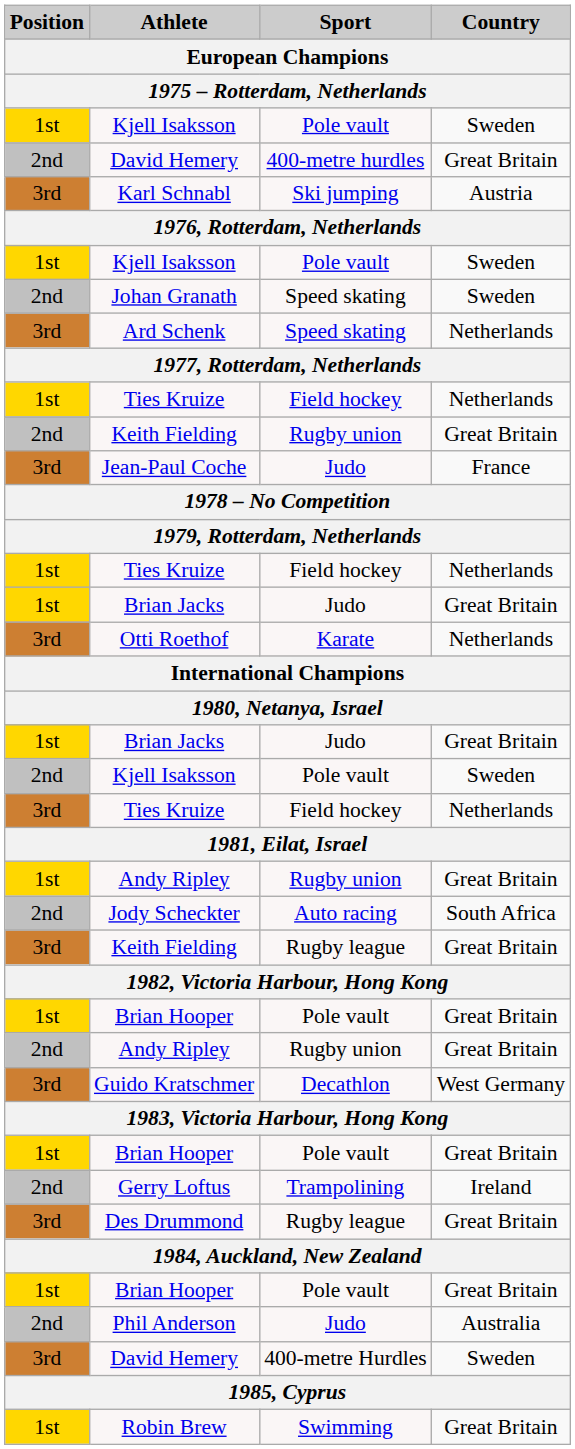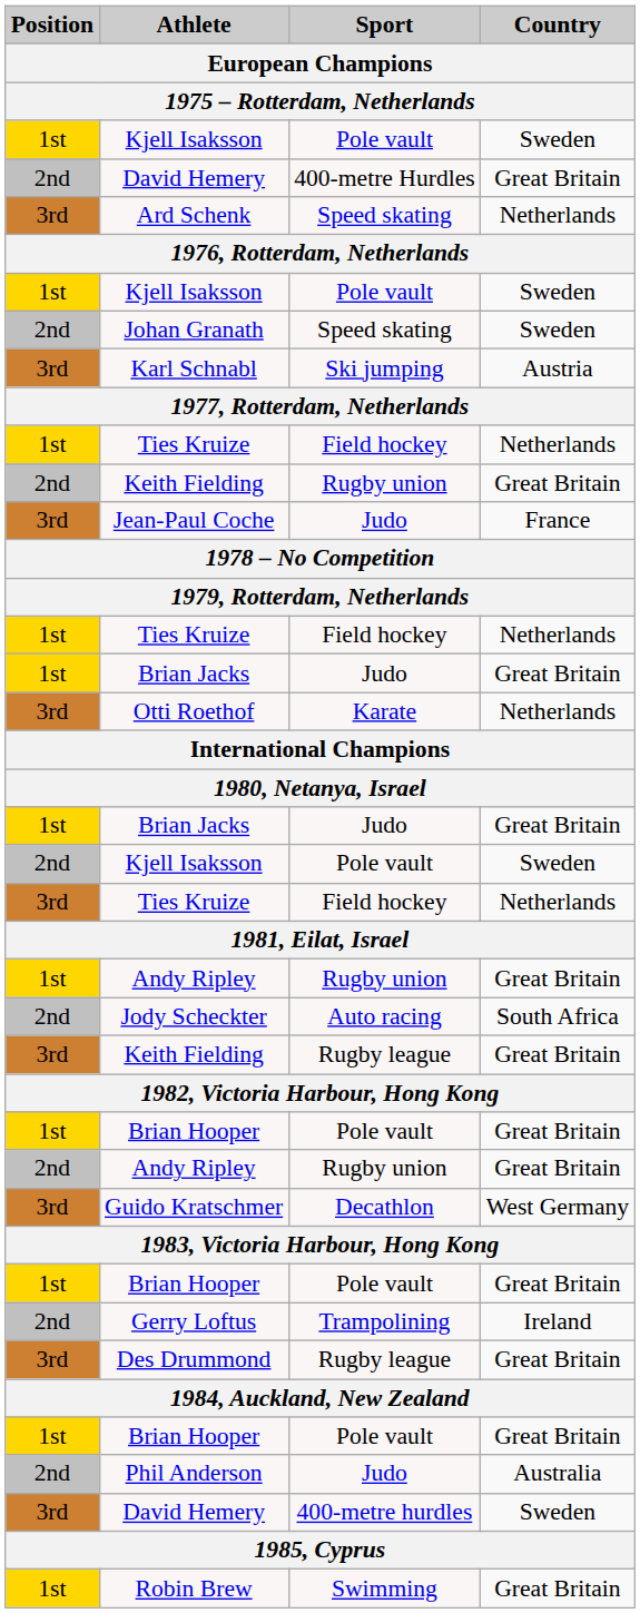2nd / David Hemery | Sport: 400-metre hurdles -> 400-metre Hurdles
rows swapped: Ard Schenk <-> Karl Schnabl
3rd / David Hemery | Sport: 400-metre Hurdles -> 400-metre hurdles
